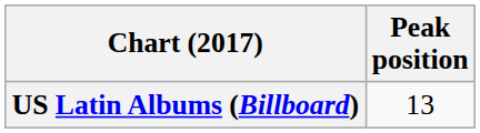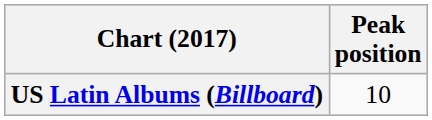US Latin Albums (Billboard) | Peak position: 13 -> 10
